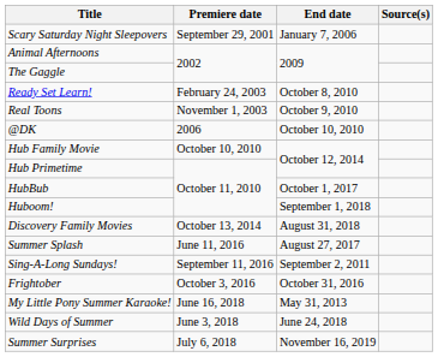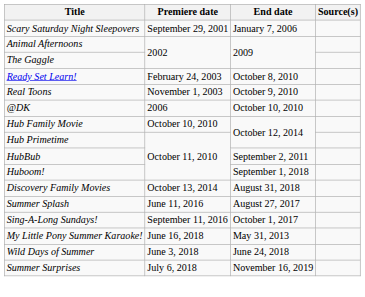HubBub | End date: October 1, 2017 -> September 2, 2011
Sing-A-Long Sundays! | End date: September 2, 2011 -> October 1, 2017
- row: Frightober | October 3, 2016 | October 31, 2016
